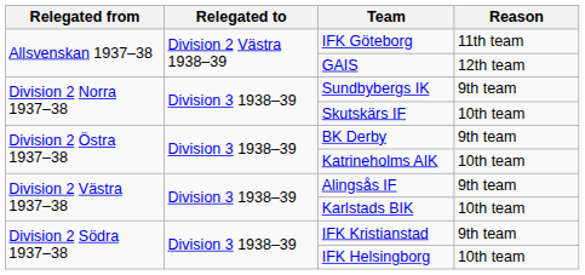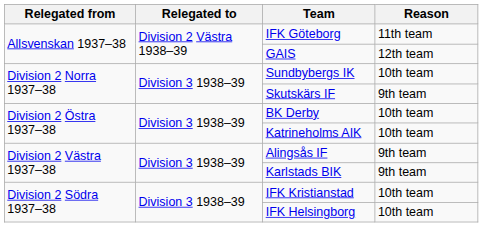Sundbybergs IK | Reason: 9th team -> 10th team
Skutskärs IF | Reason: 10th team -> 9th team
BK Derby | Reason: 9th team -> 10th team
Karlstads BIK | Reason: 10th team -> 9th team
IFK Kristianstad | Reason: 9th team -> 10th team
